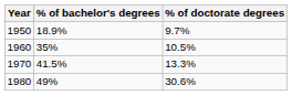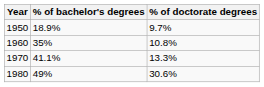1960 | % of doctorate degrees: 10.5% -> 10.8%
1970 | % of bachelor's degrees: 41.5% -> 41.1%
